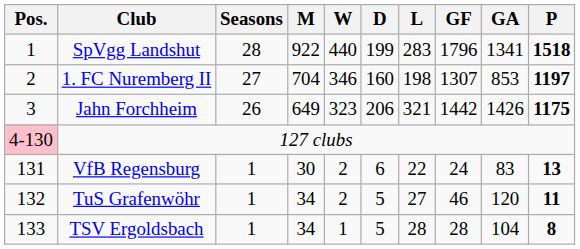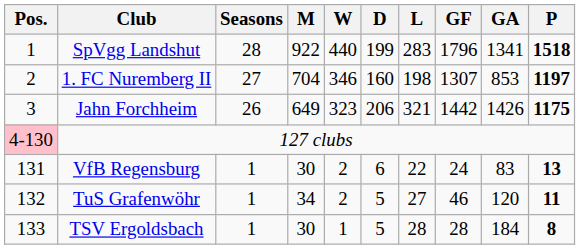TSV Ergoldsbach | M: 34 -> 30
TSV Ergoldsbach | GA: 104 -> 184
